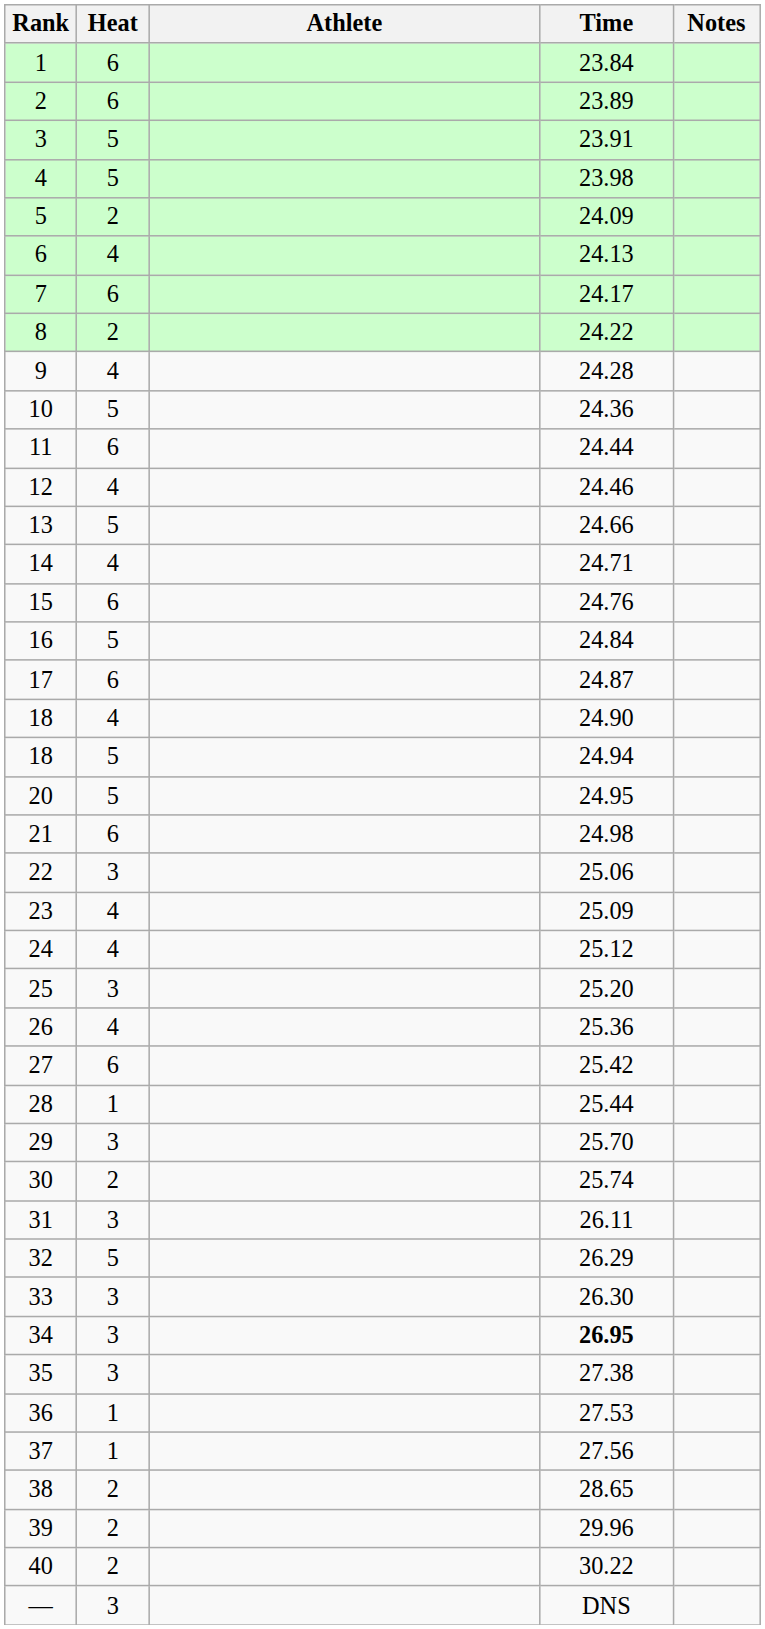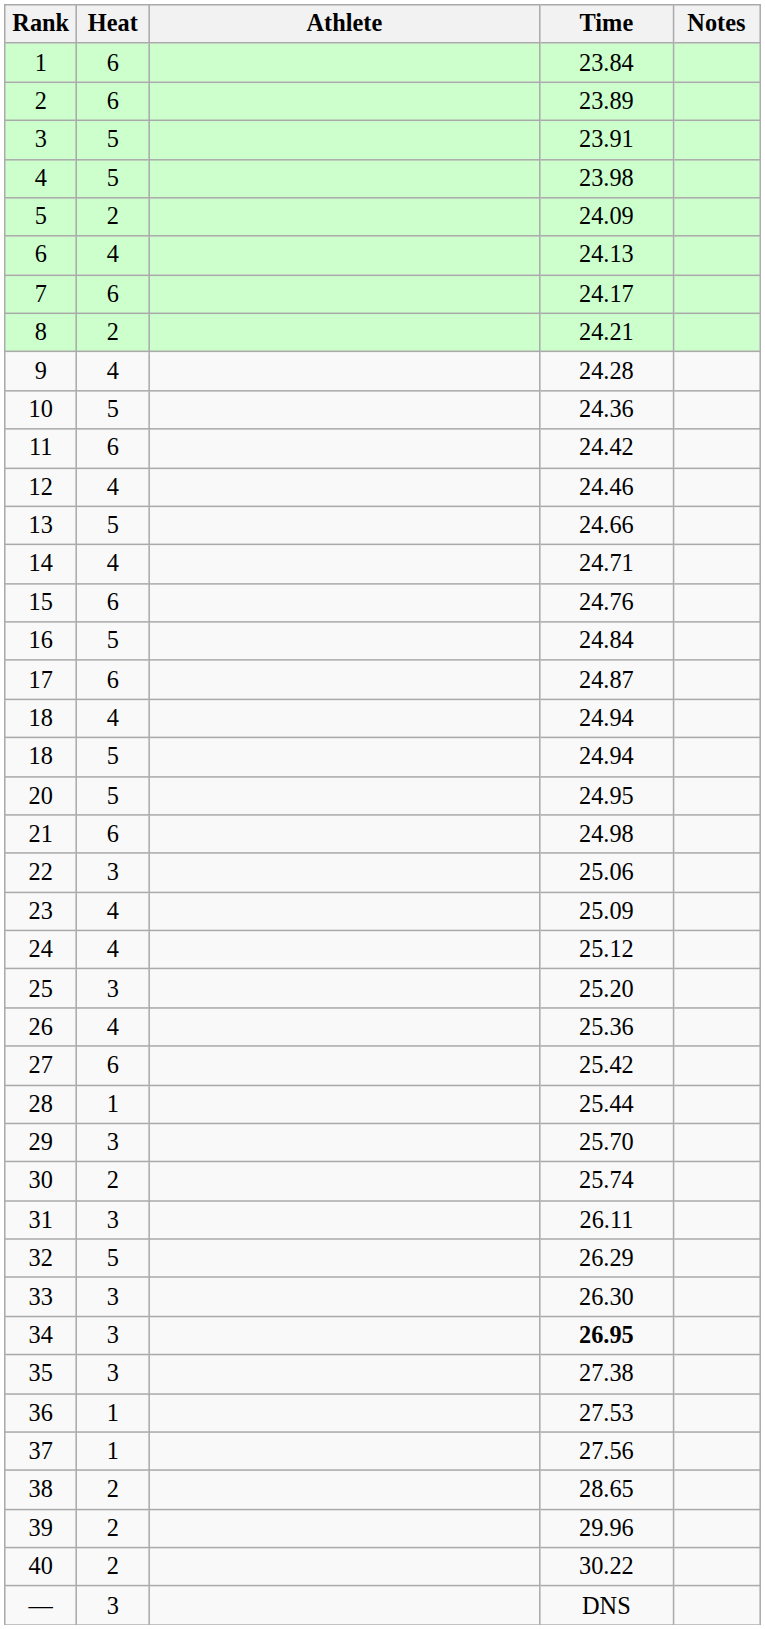8 | Time: 24.22 -> 24.21
11 | Time: 24.44 -> 24.42
18 / 4 | Time: 24.90 -> 24.94
